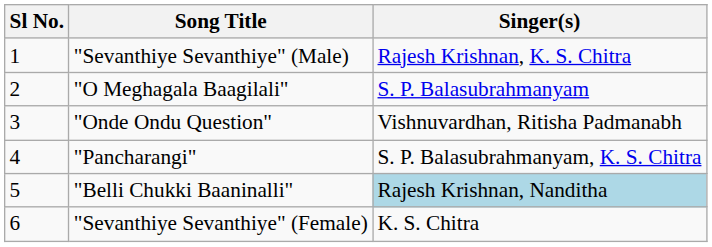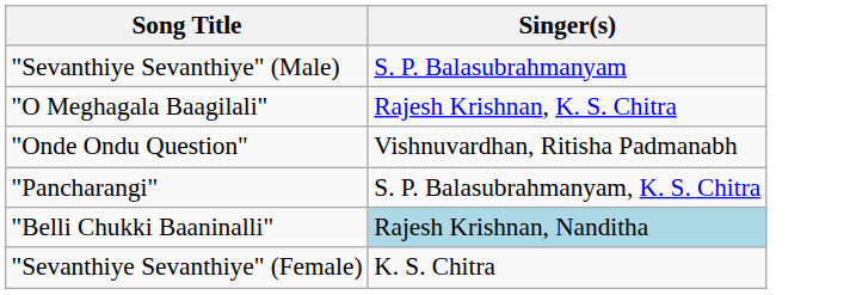- column: Sl No. | 1 | 2 | 3 | 4 | 5 | 6
"Sevanthiye Sevanthiye" (Male) | Singer(s): Rajesh Krishnan, K. S. Chitra -> S. P. Balasubrahmanyam
"O Meghagala Baagilali" | Singer(s): S. P. Balasubrahmanyam -> Rajesh Krishnan, K. S. Chitra
